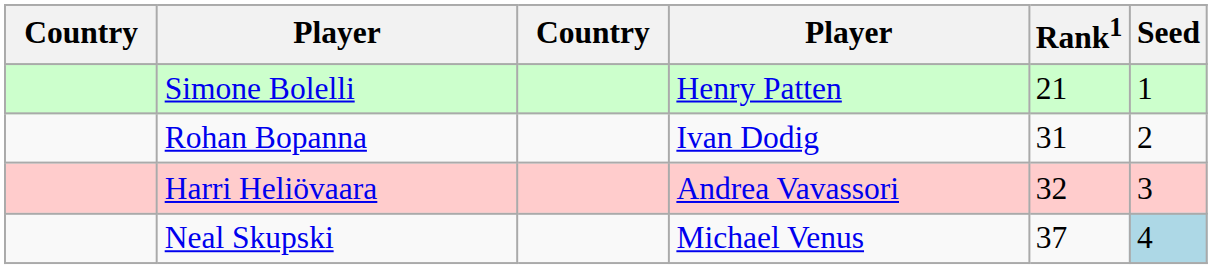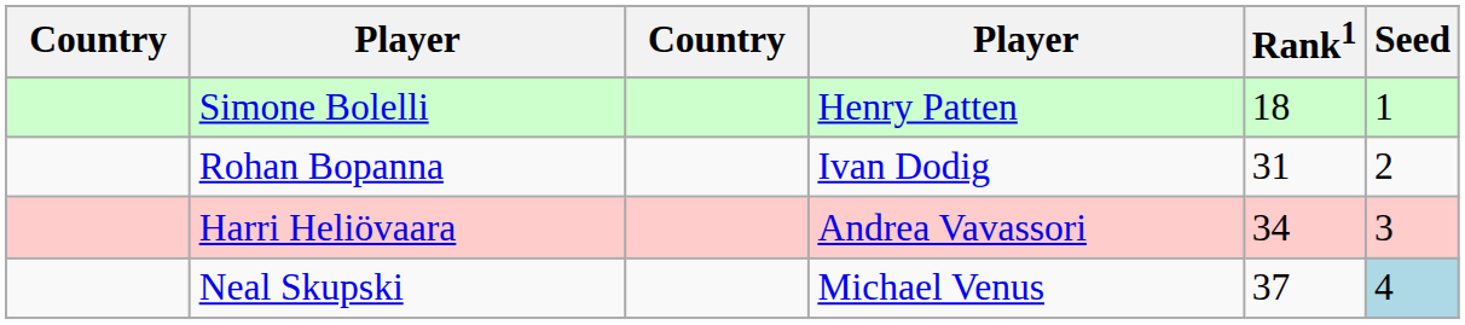Simone Bolelli | Rank1: 21 -> 18
Harri Heliövaara | Rank1: 32 -> 34
